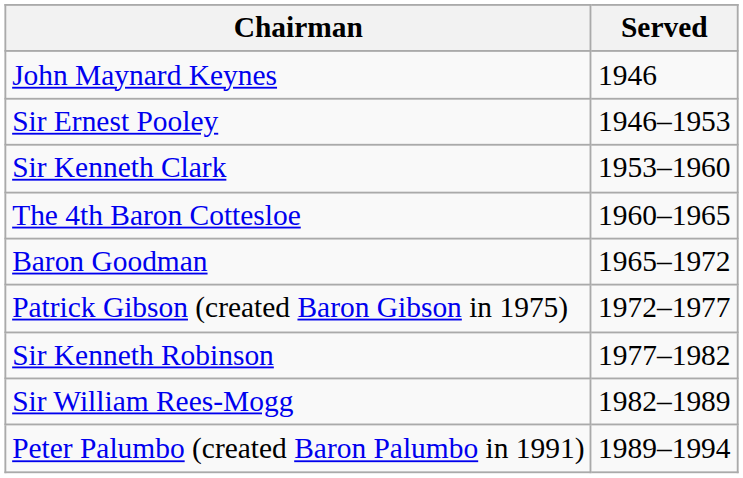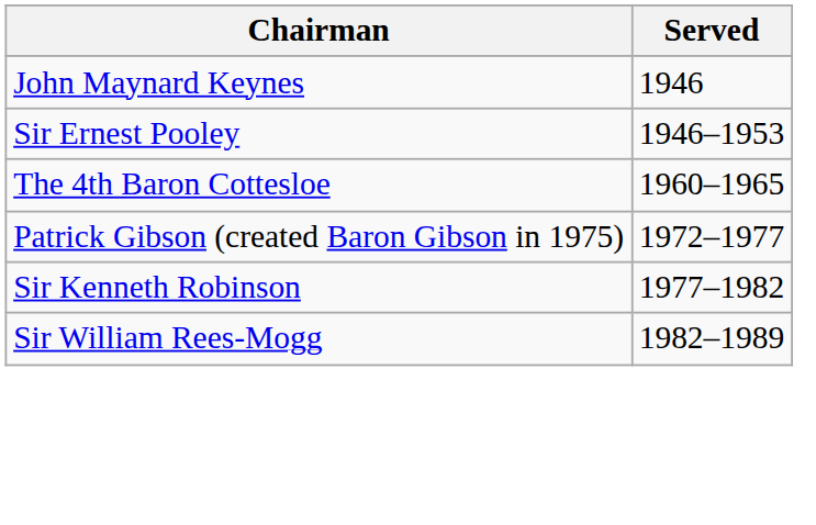- row: Sir Kenneth Clark | 1953–1960
- row: Baron Goodman | 1965–1972
- row: Peter Palumbo (created Baron Palumbo in 1991) | 1989–1994
